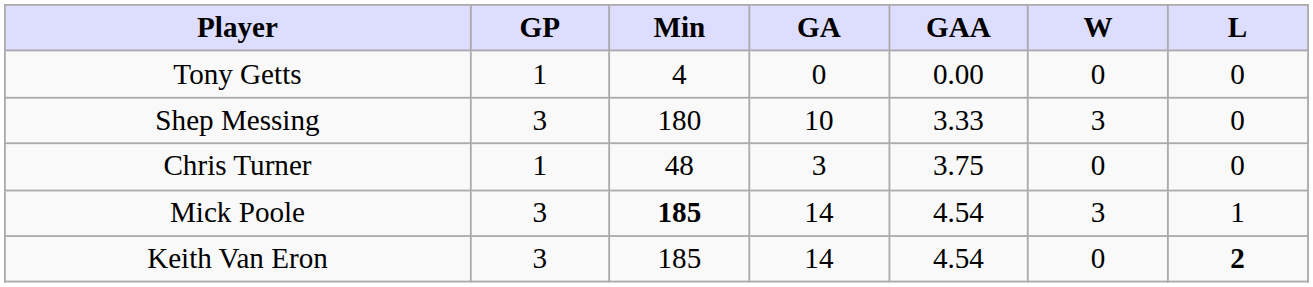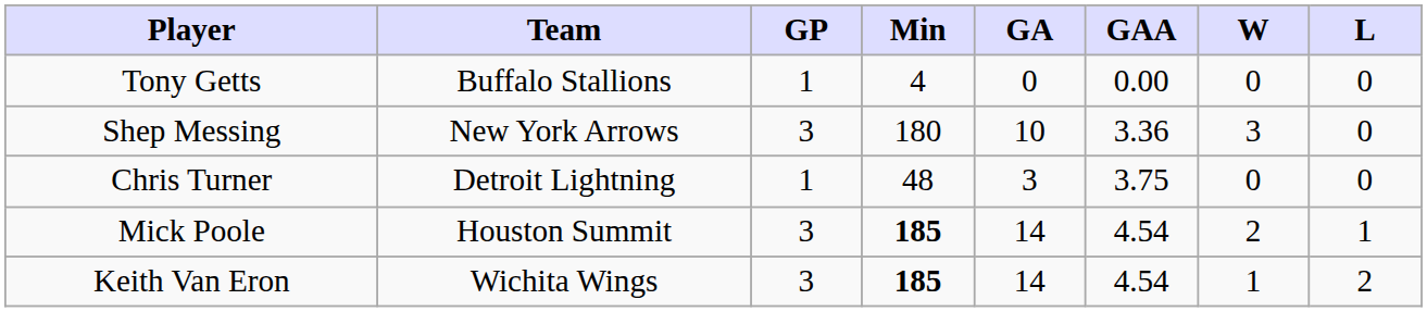+ column: Team | Buffalo Stallions | New York Arrows | Detroit Lightning | Houston Summit | Wichita Wings
Shep Messing | GAA: 3.33 -> 3.36
Mick Poole | W: 3 -> 2
Keith Van Eron | Min: normal -> bold
Keith Van Eron | W: 0 -> 1
Keith Van Eron | L: bold -> normal
